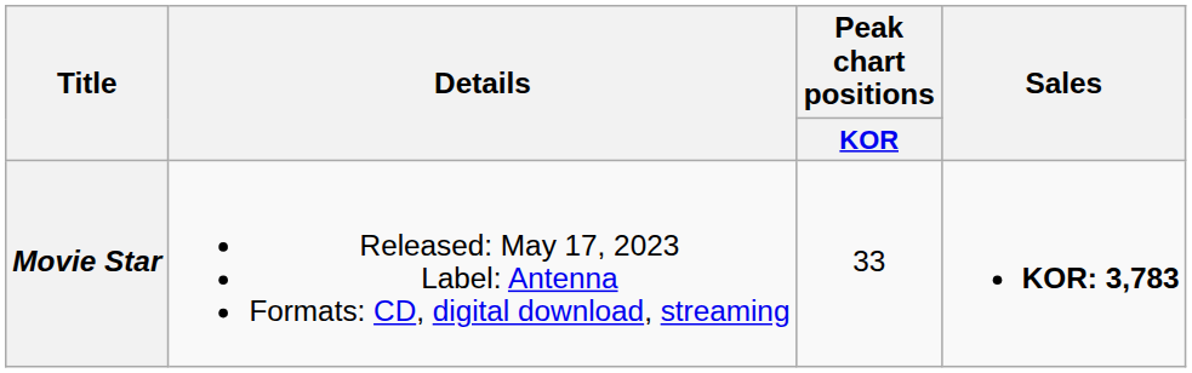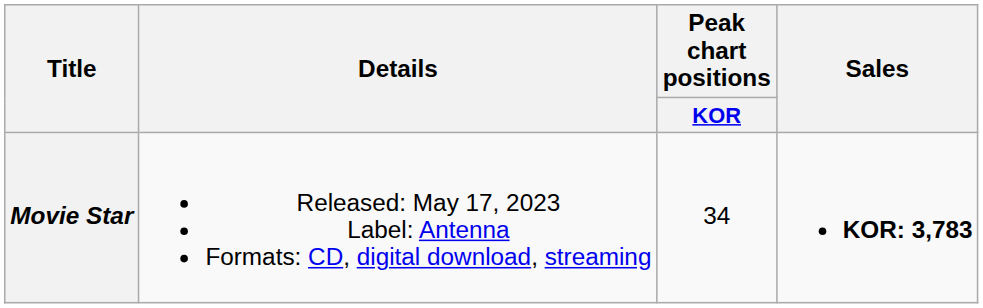Movie Star | Peak chart positions / KOR: 33 -> 34
